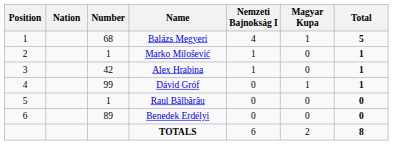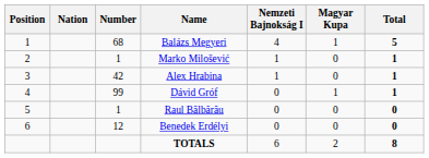Benedek Erdélyi | Number: 89 -> 12
